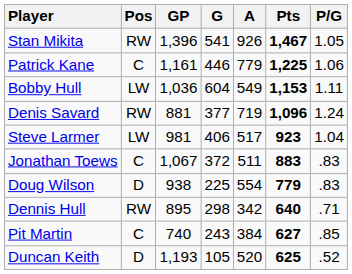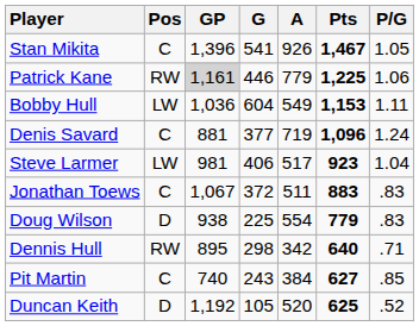Stan Mikita | Pos: RW -> C
Patrick Kane | Pos: C -> RW
Patrick Kane | GP: no background -> lightgrey background
Denis Savard | Pos: RW -> C
Duncan Keith | GP: 1,193 -> 1,192
